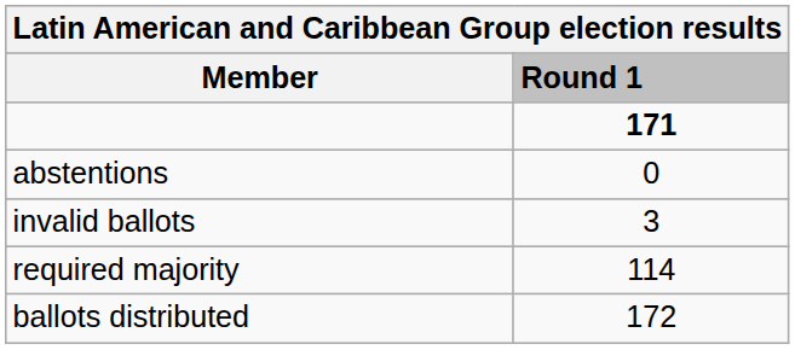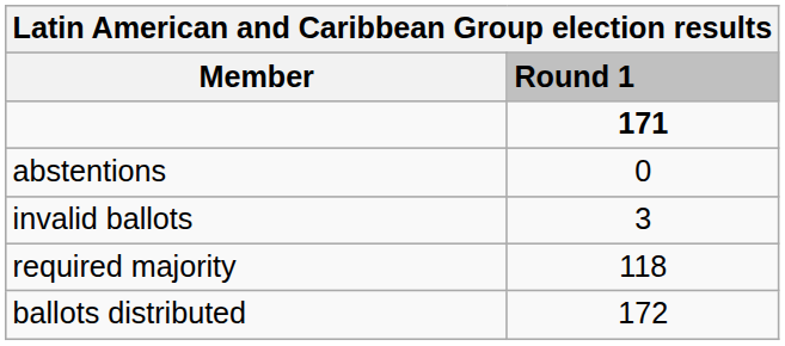required majority | Round 1: 114 -> 118
